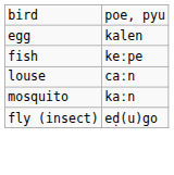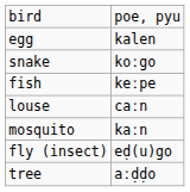+ row: snake | koːgo
+ row: tree | aːḍḍo
